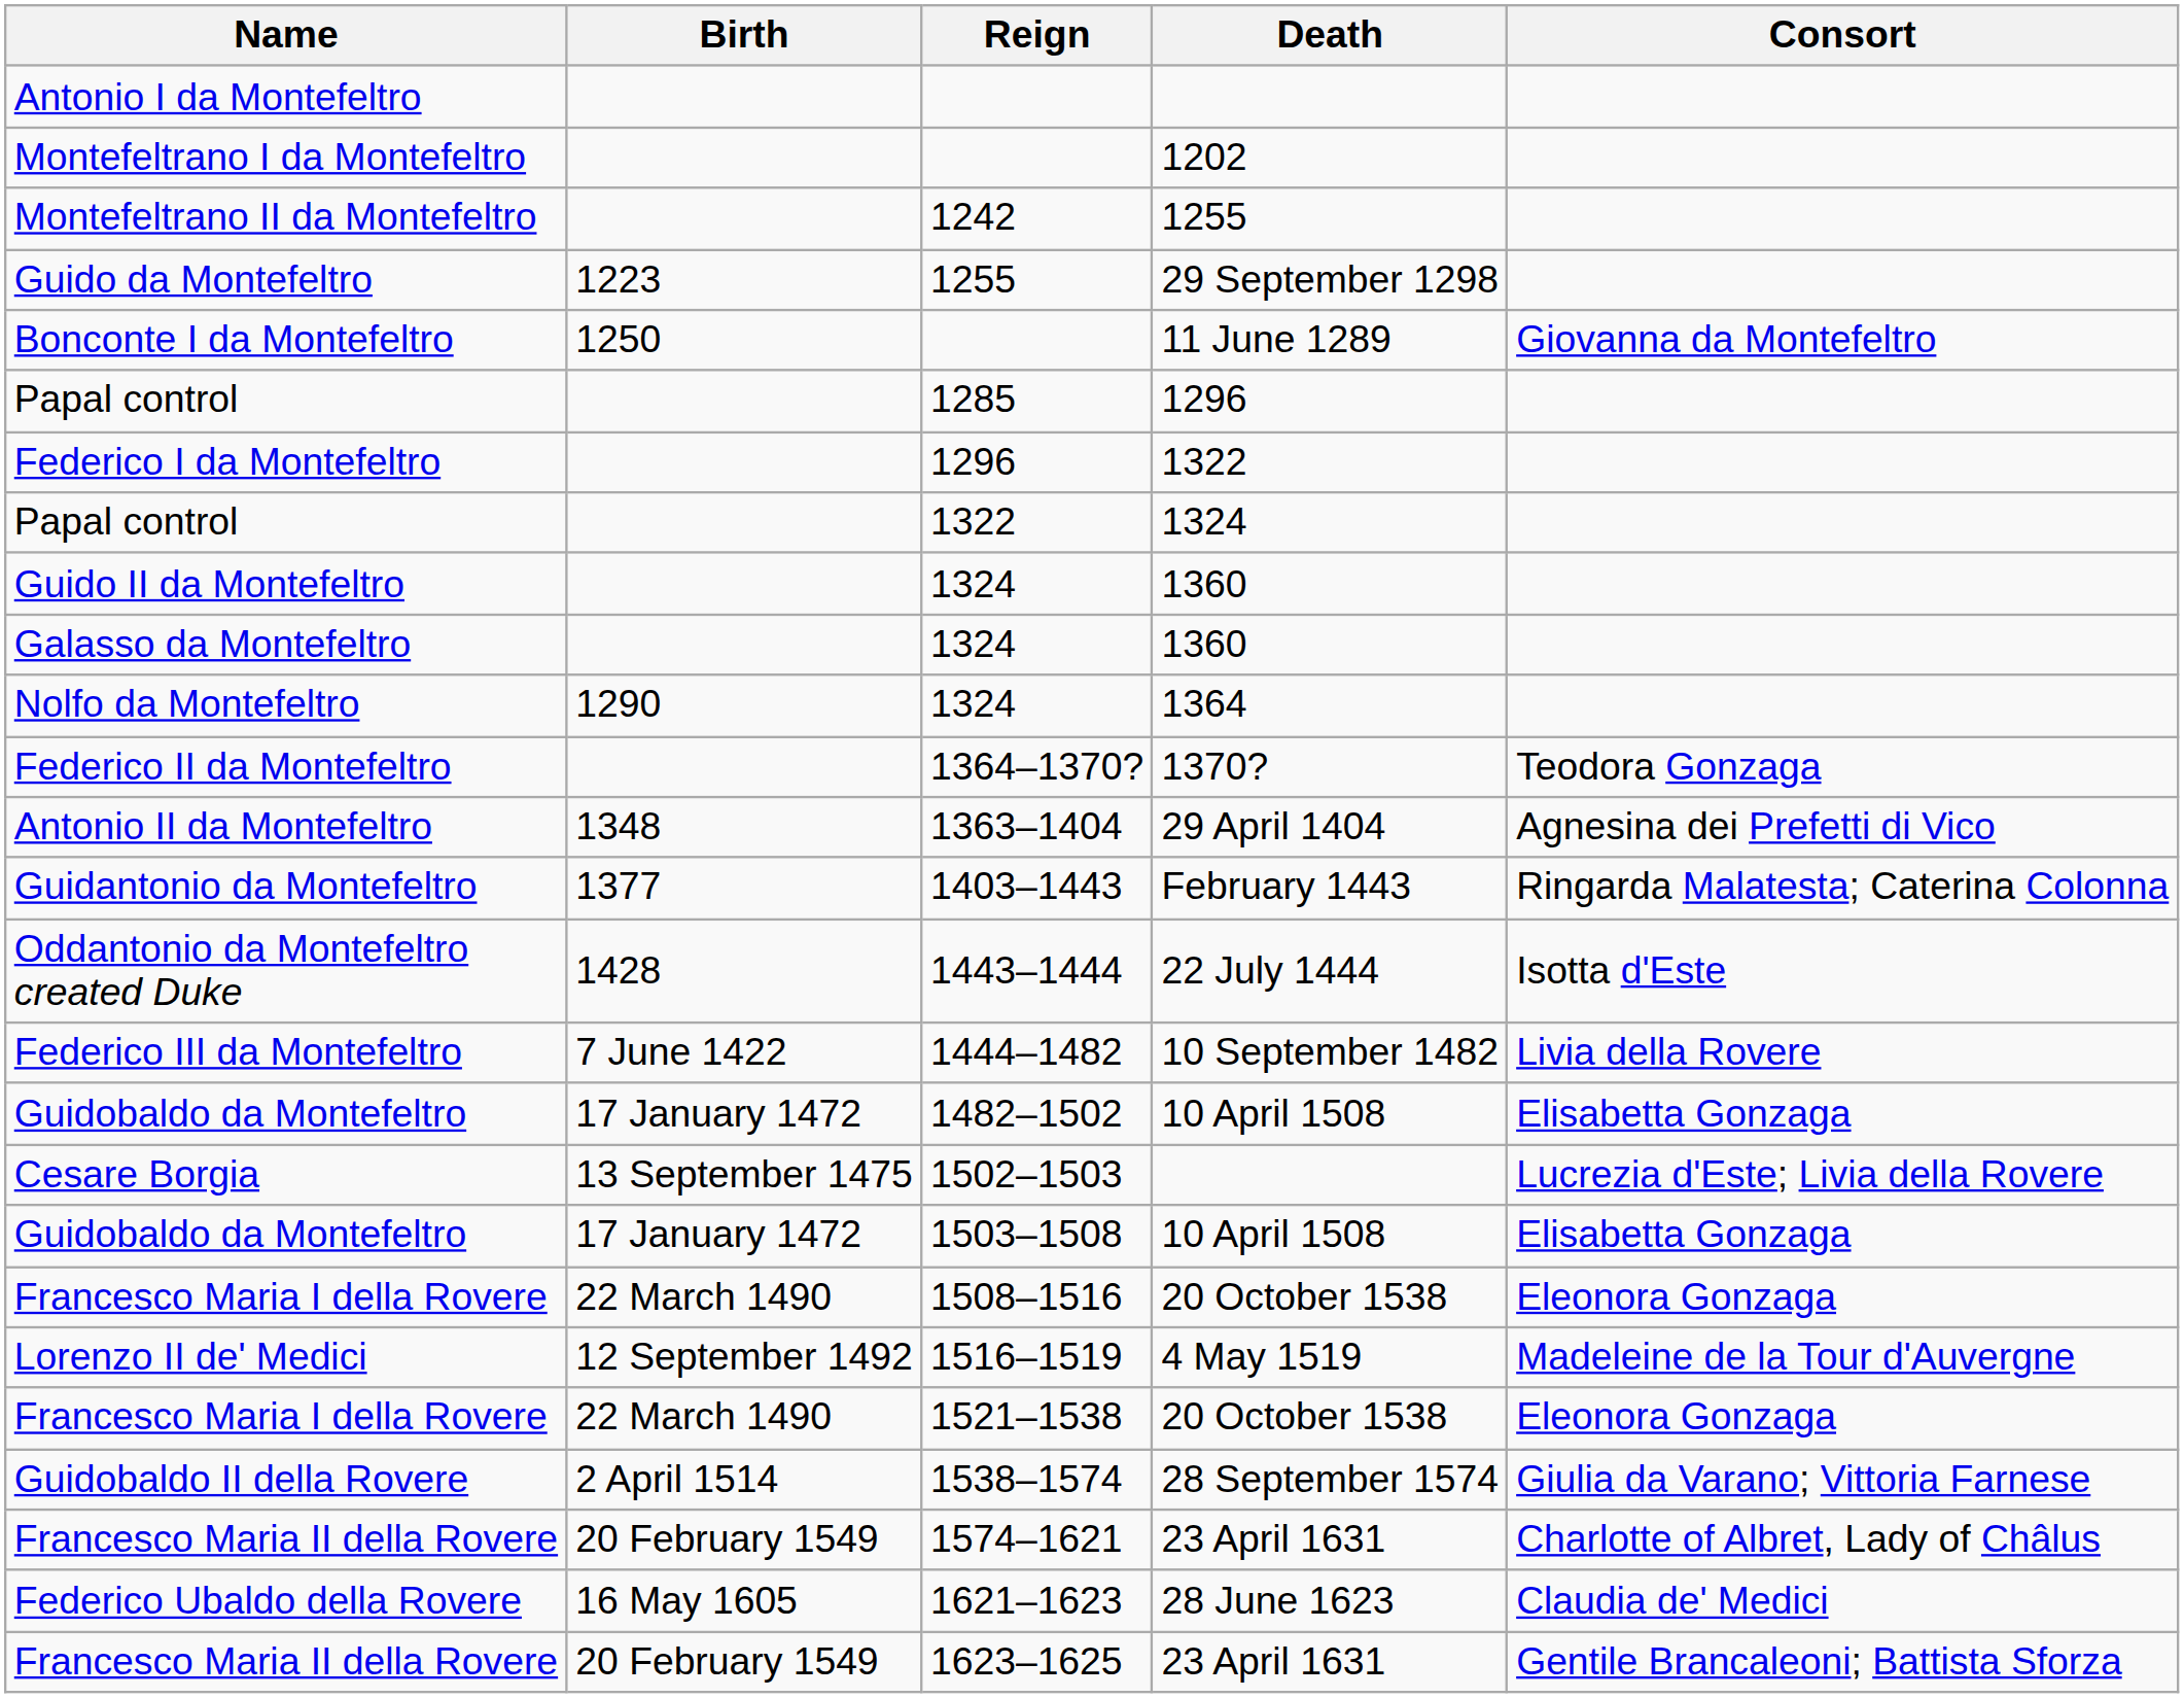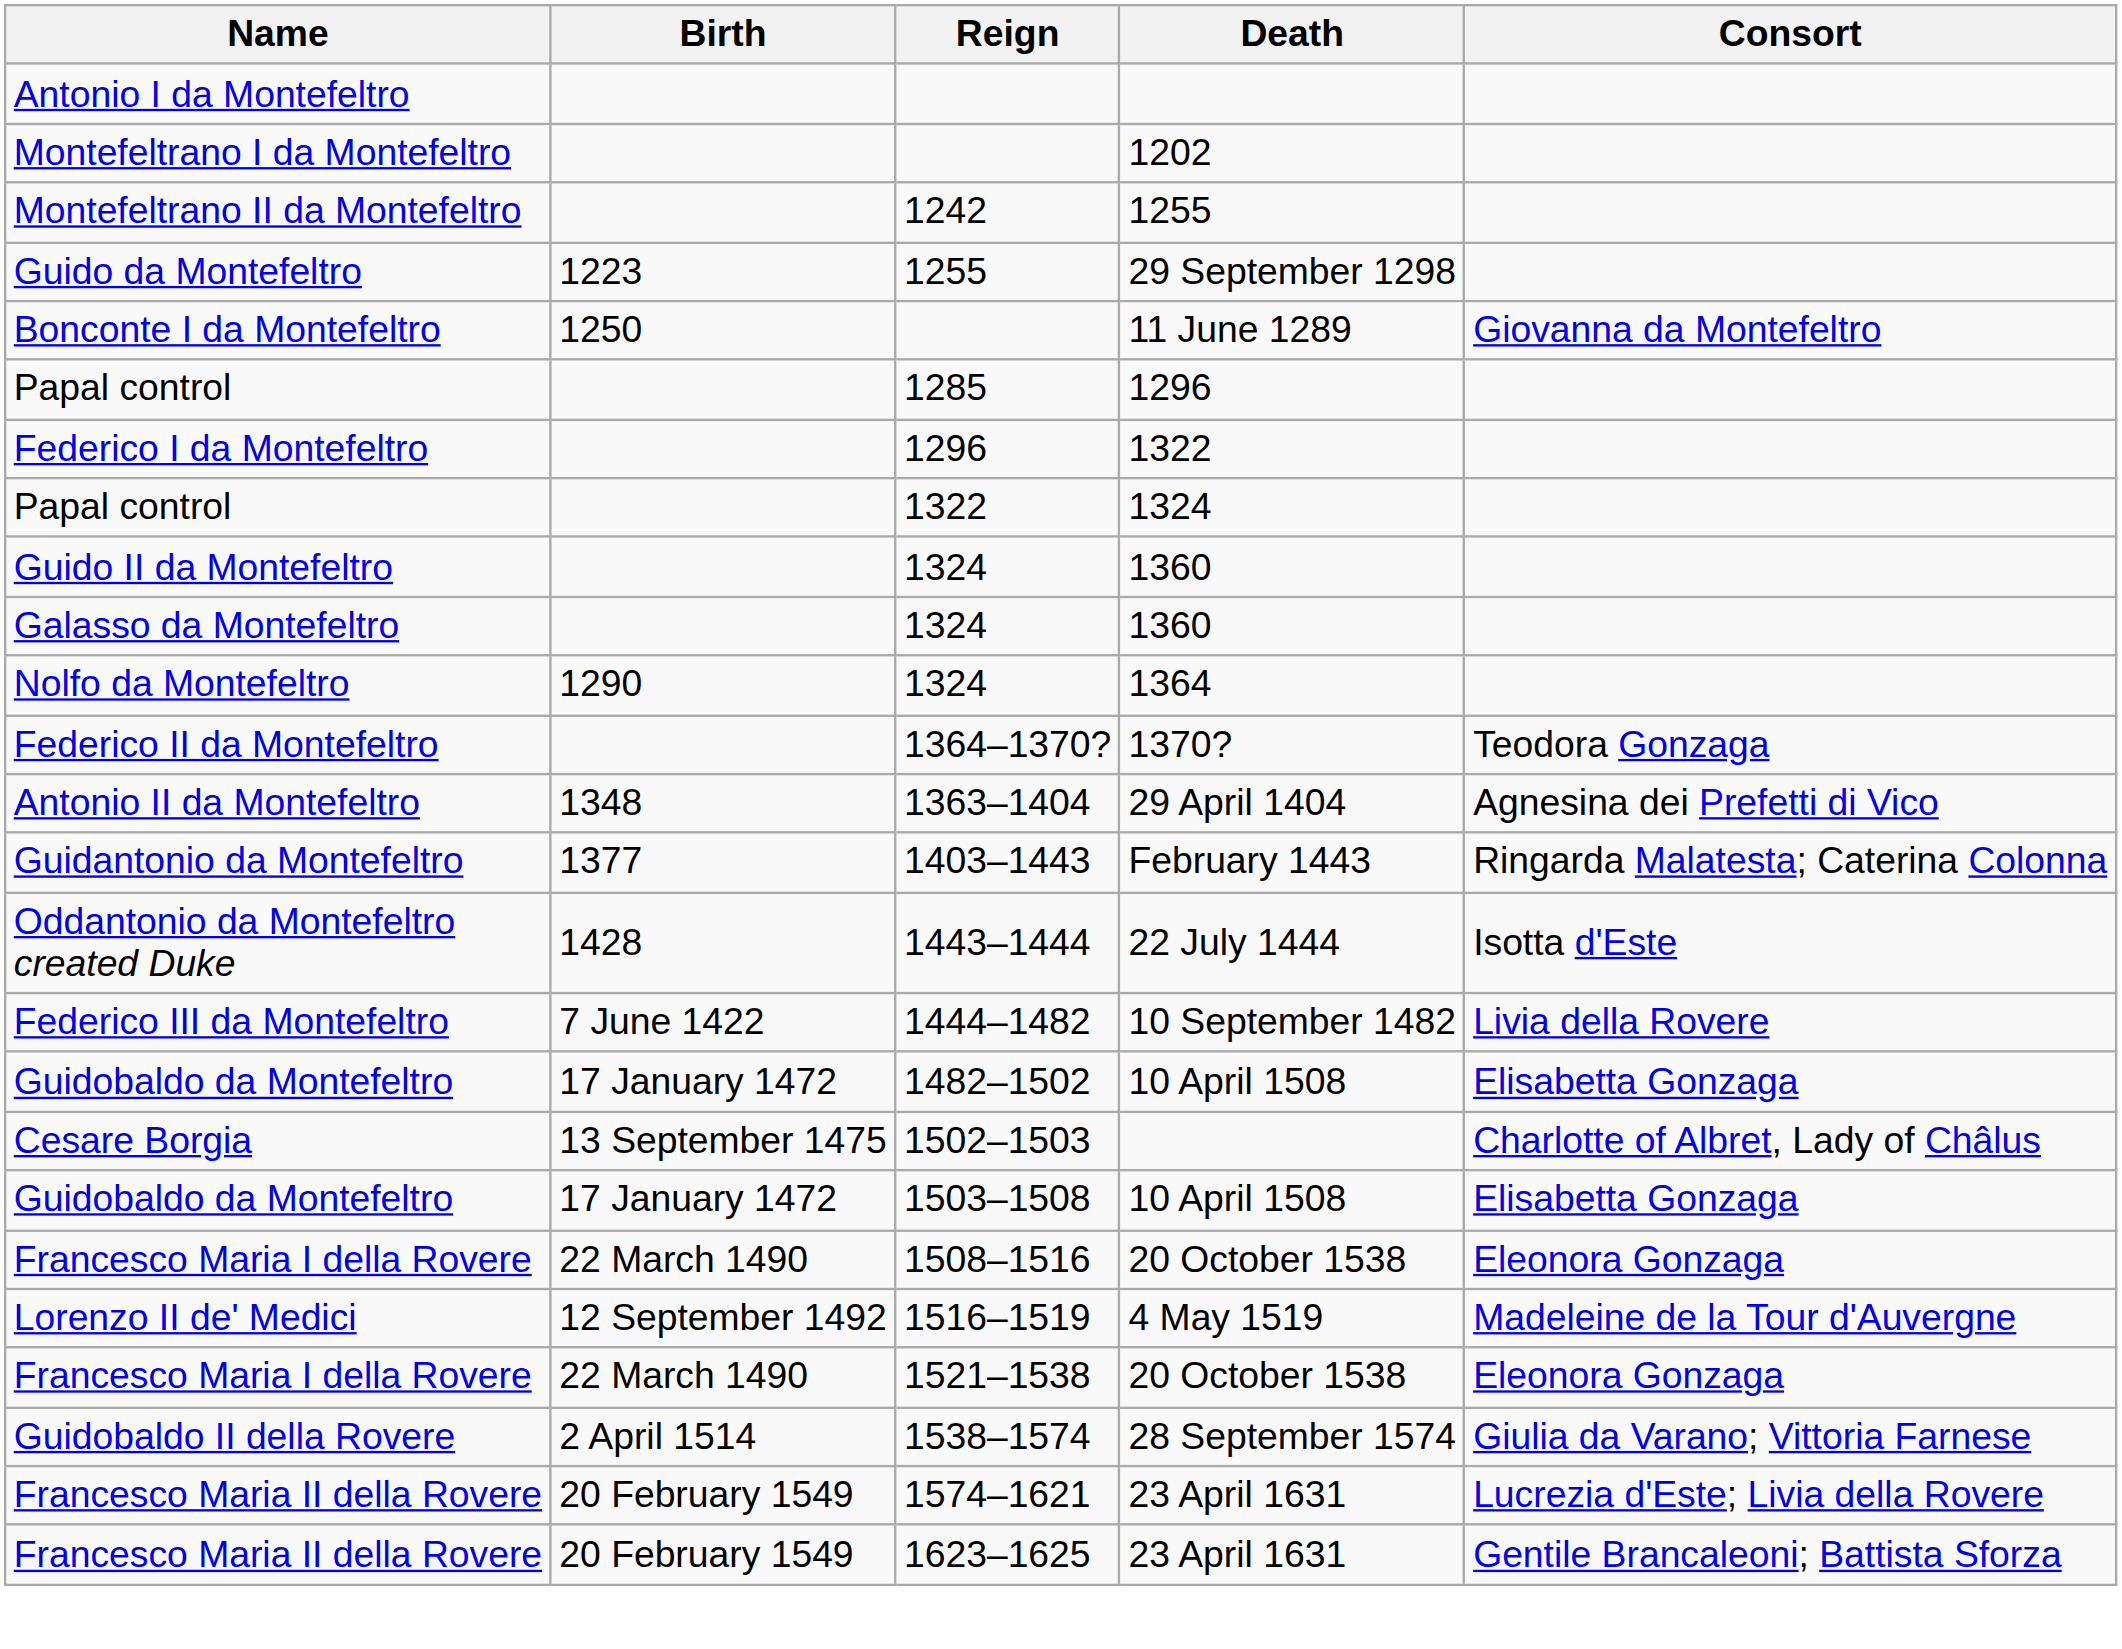Cesare Borgia | Consort: Lucrezia d'Este; Livia della Rovere -> Charlotte of Albret, Lady of Châlus
Francesco Maria II della Rovere / 1574–1621 | Consort: Charlotte of Albret, Lady of Châlus -> Lucrezia d'Este; Livia della Rovere
- row: Federico Ubaldo della Rovere | 16 May 1605 | 1621–1623 | 28 June 1623 | Claudia de' Medici
